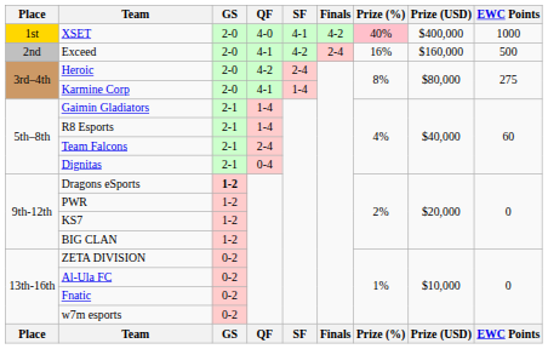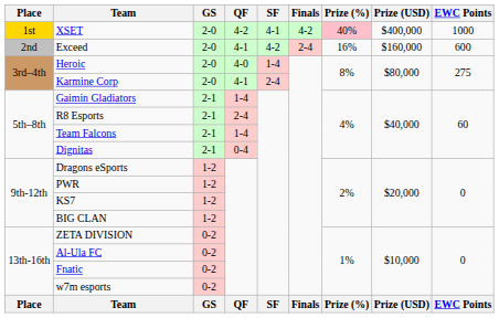XSET | QF: 4-0 -> 4-2
Exceed | EWC Points: 500 -> 600
Heroic | QF: 4-2 -> 4-0
Heroic | SF: 2-4 -> 1-4
Karmine Corp | SF: 1-4 -> 2-4
R8 Esports | QF: 1-4 -> 2-4
Team Falcons | QF: 2-4 -> 1-4
Dragons eSports | GS: bold -> normal
